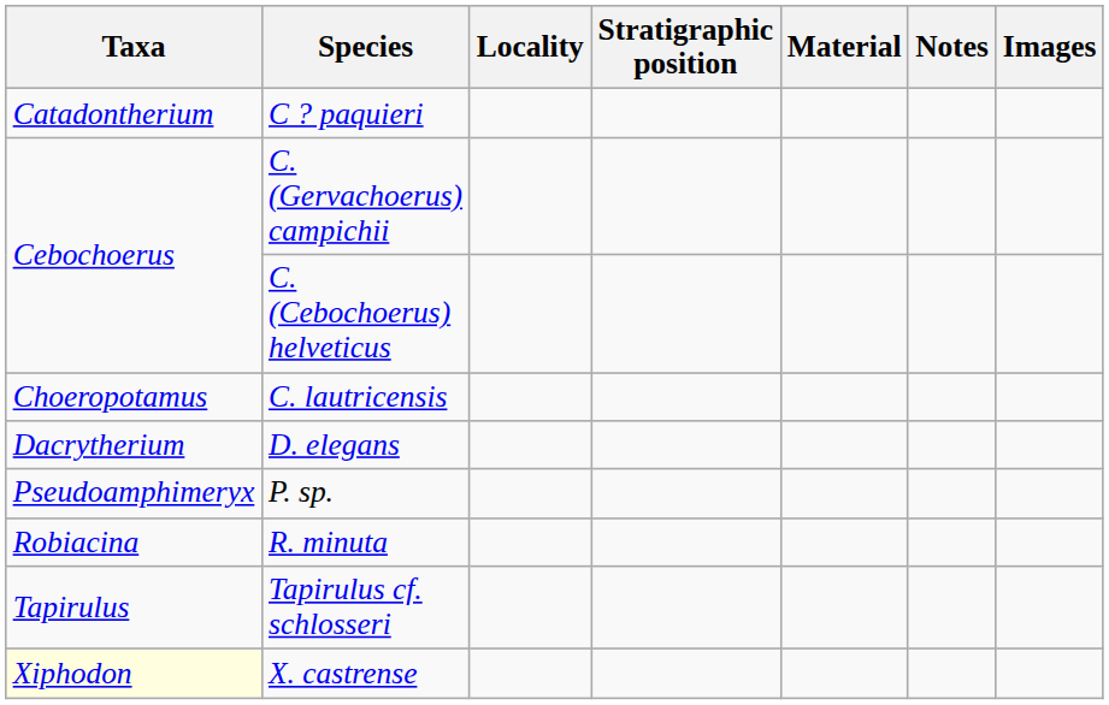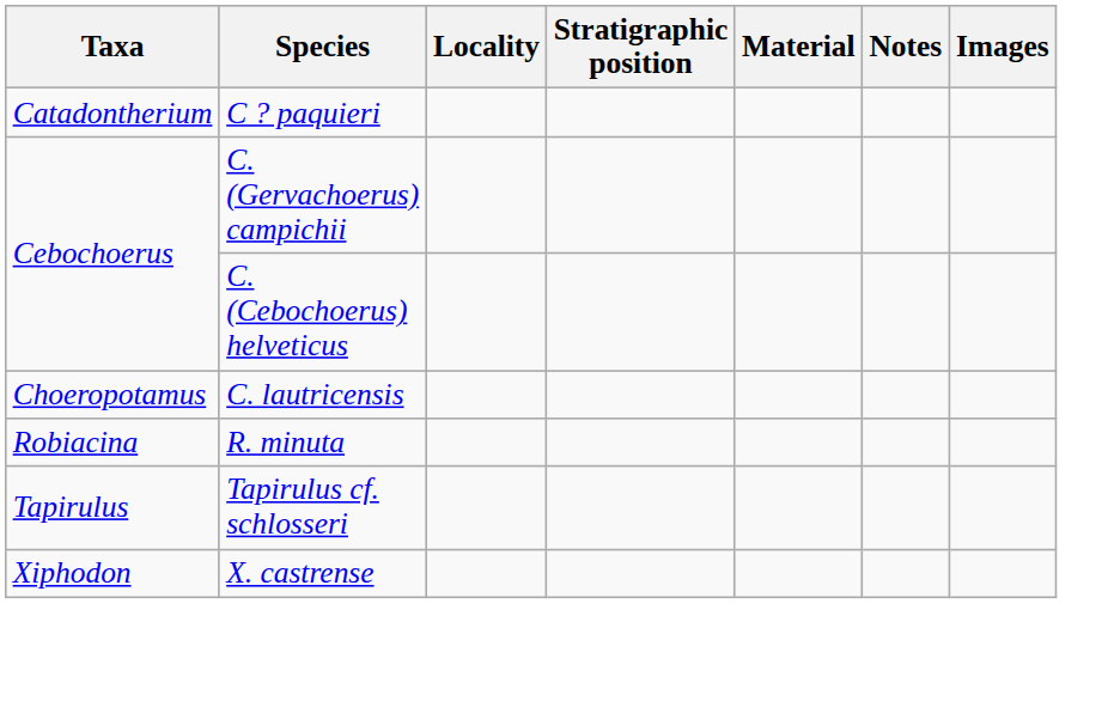- row: Dacrytherium | D. elegans
- row: Pseudoamphimeryx | P. sp.
X. castrense | Taxa: lightyellow background -> no background
